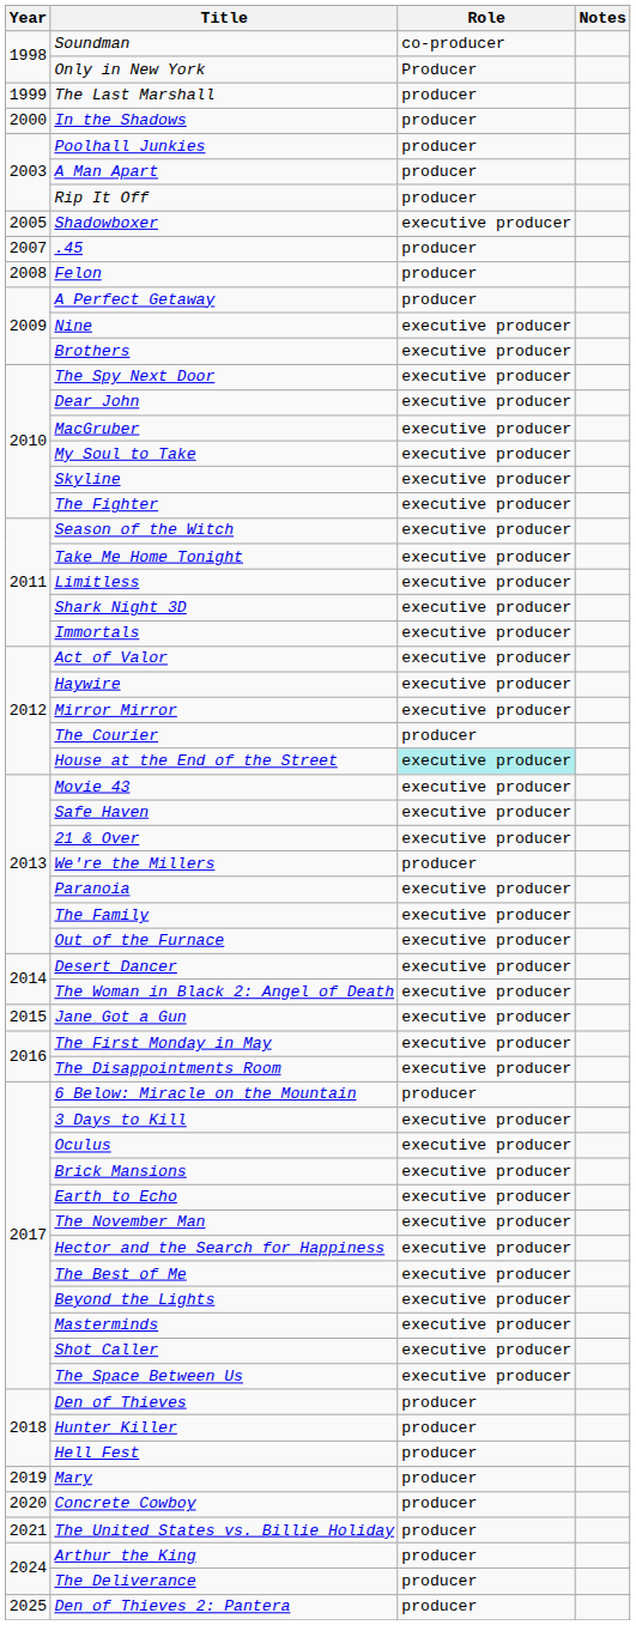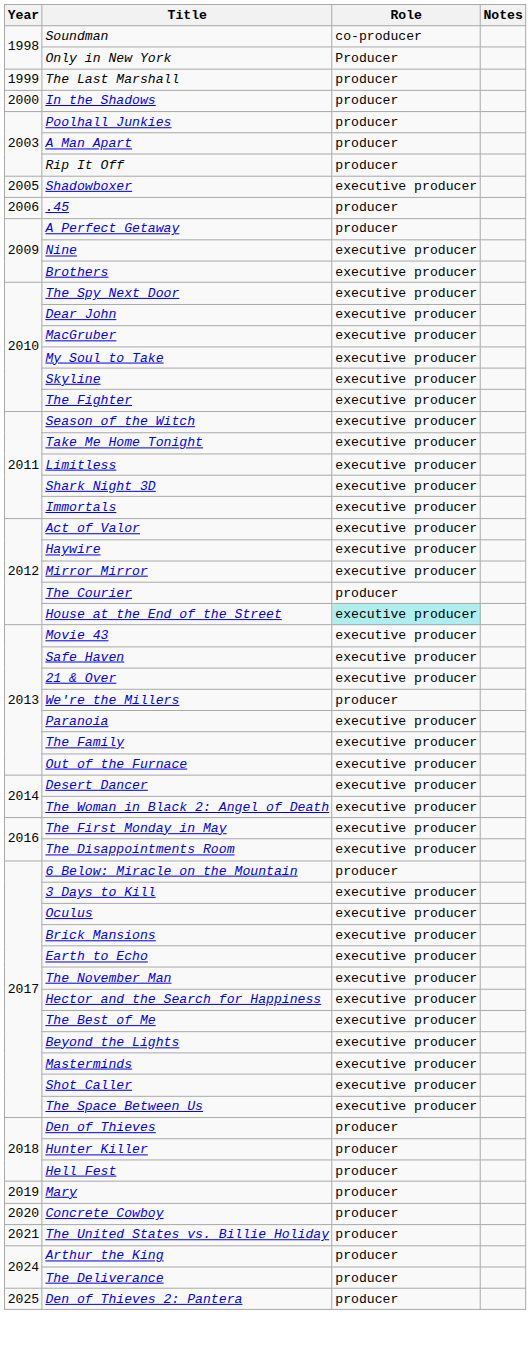.45 | Year: 2007 -> 2006
- row: 2008 | Felon | producer
- row: 2015 | Jane Got a Gun | executive producer
